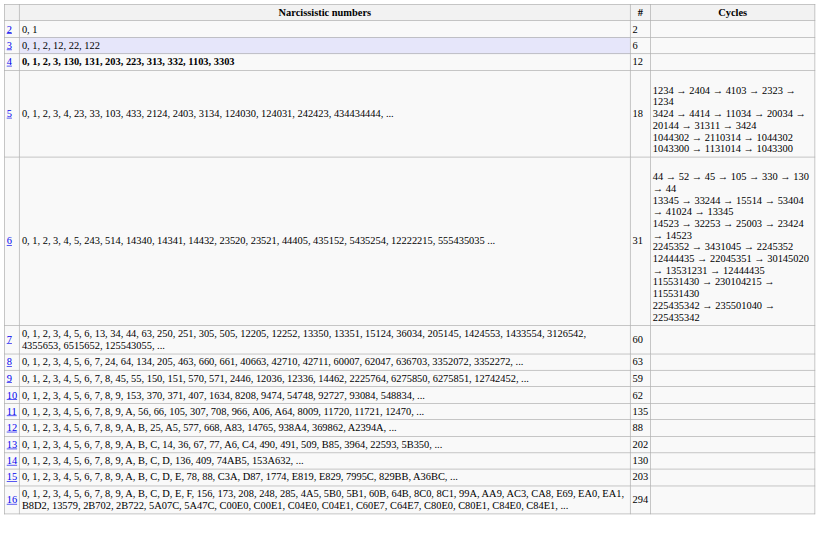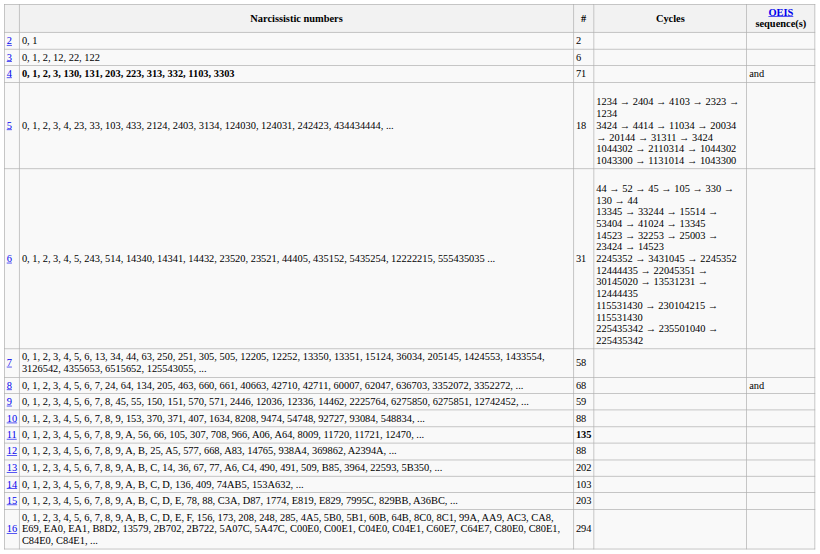+ column: OEIS sequence(s) | and | and
3 | Narcissistic numbers: lavender background -> no background
4 | #: 12 -> 71
7 | #: 60 -> 58
8 | #: 63 -> 68
10 | #: 62 -> 88
11 | #: normal -> bold
14 | #: 130 -> 103
